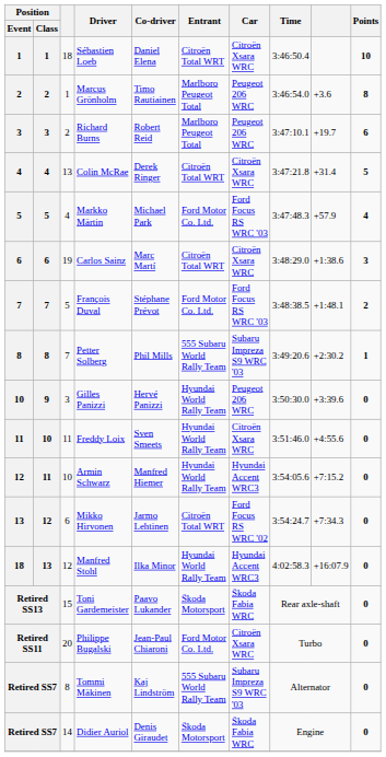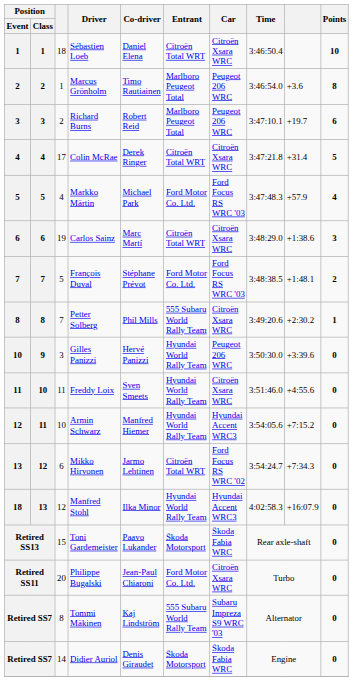Colin McRae | column 3: 13 -> 17
Petter Solberg | Car: Subaru Impreza S9 WRC '03 -> Citroën Xsara WRC
